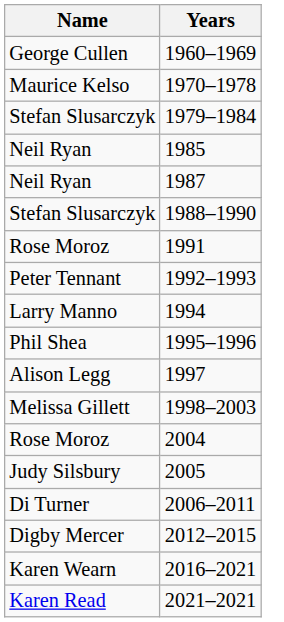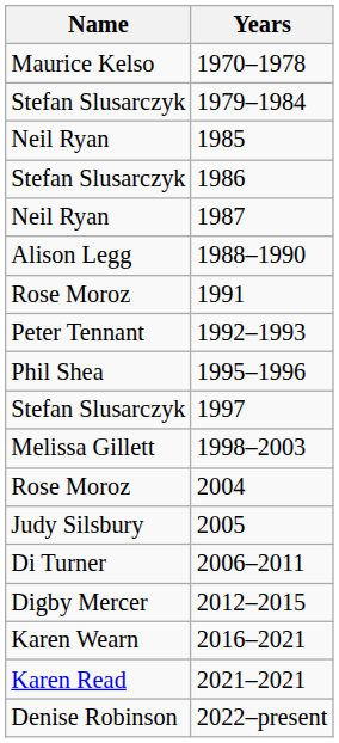- row: George Cullen | 1960–1969
+ row: Stefan Slusarczyk | 1986
1988–1990 | Name: Stefan Slusarczyk -> Alison Legg
- row: Larry Manno | 1994
1997 | Name: Alison Legg -> Stefan Slusarczyk
+ row: Denise Robinson | 2022–present
